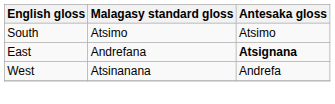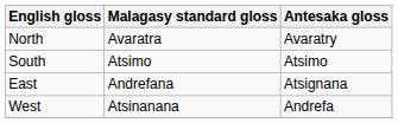+ row: North | Avaratra | Avaratry
East | Antesaka gloss: bold -> normal
